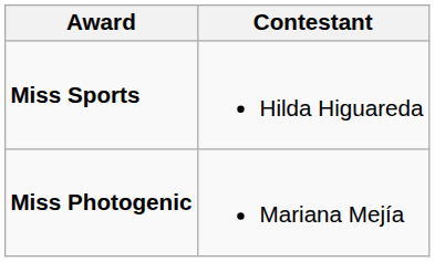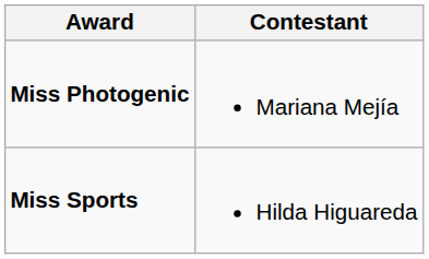rows swapped: Miss Photogenic <-> Miss Sports
